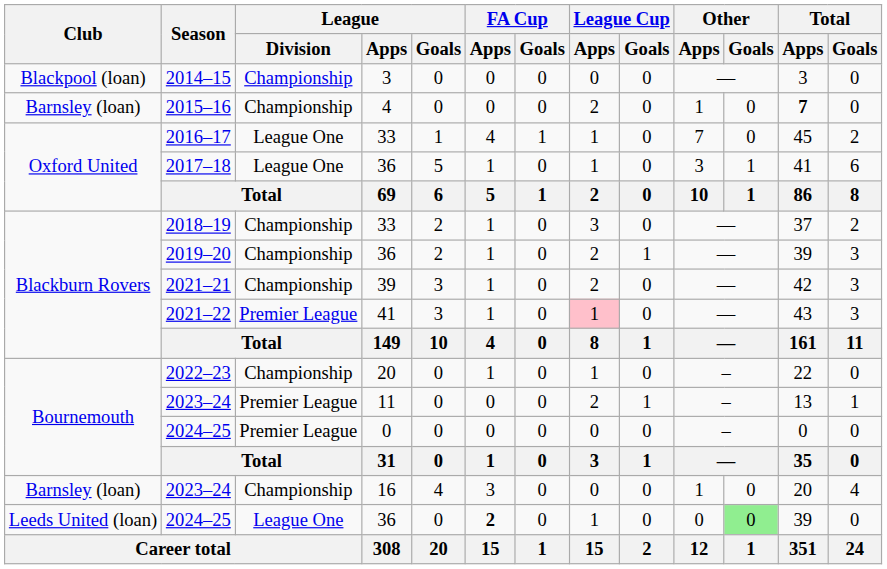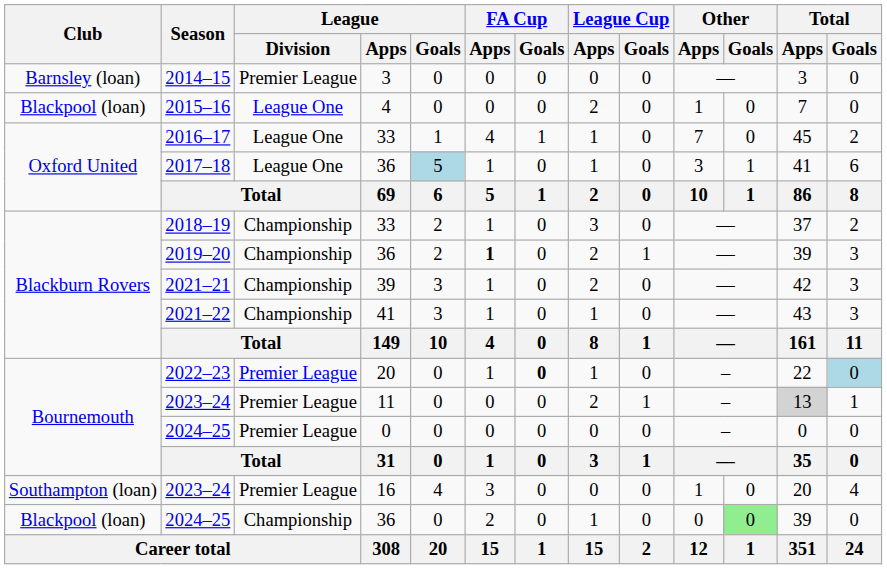2014–15 | Club: Blackpool (loan) -> Barnsley (loan)
2014–15 | League / Division: Championship -> Premier League
2015–16 | Club: Barnsley (loan) -> Blackpool (loan)
2015–16 | League / Division: Championship -> League One
2015–16 | Total / Apps: bold -> normal
2017–18 | League / Goals: no background -> lightblue background
2019–20 | FA Cup / Apps: normal -> bold
2021–22 | League / Division: Premier League -> Championship
2021–22 | League Cup / Apps: pink background -> no background
2022–23 | League / Division: Championship -> Premier League
2022–23 | FA Cup / Goals: normal -> bold
2022–23 | Total / Goals: no background -> lightblue background
2023–24 / 11 | Total / Apps: no background -> lightgrey background
2023–24 / 16 | Club: Barnsley (loan) -> Southampton (loan)
2023–24 / 16 | League / Division: Championship -> Premier League
2024–25 / 36 | Club: Leeds United (loan) -> Blackpool (loan)
2024–25 / 36 | League / Division: League One -> Championship
2024–25 / 36 | FA Cup / Apps: bold -> normal
